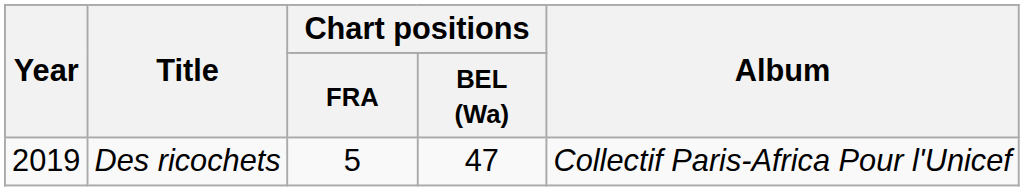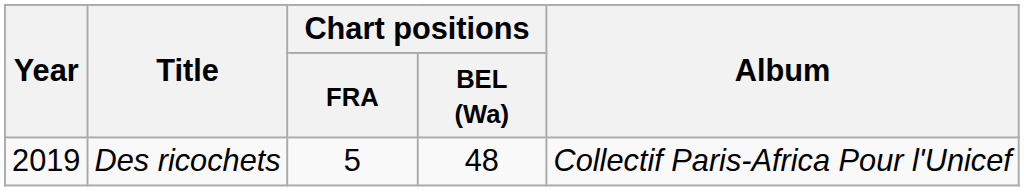Des ricochets | Chart positions / BEL (Wa): 47 -> 48
